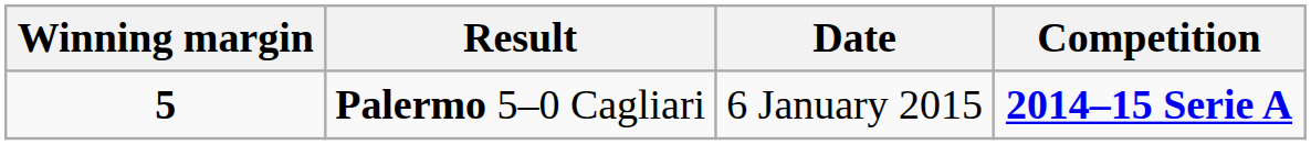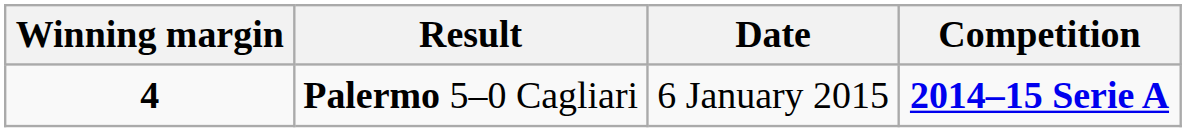Palermo 5–0 Cagliari | Winning margin: 5 -> 4
